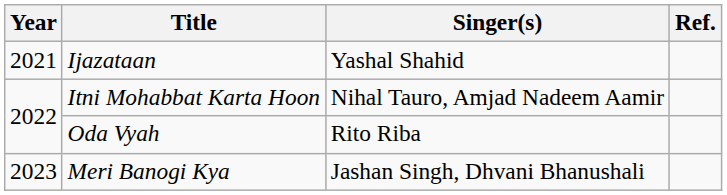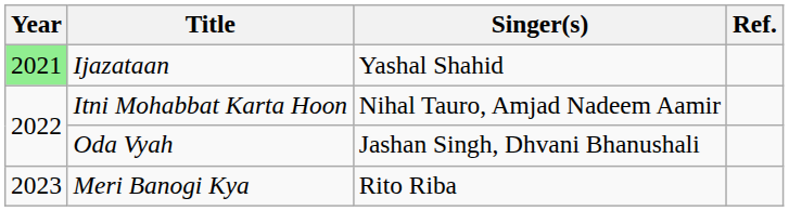Ijazataan | Year: no background -> lightgreen background
Oda Vyah | Singer(s): Rito Riba -> Jashan Singh, Dhvani Bhanushali
Meri Banogi Kya | Singer(s): Jashan Singh, Dhvani Bhanushali -> Rito Riba
